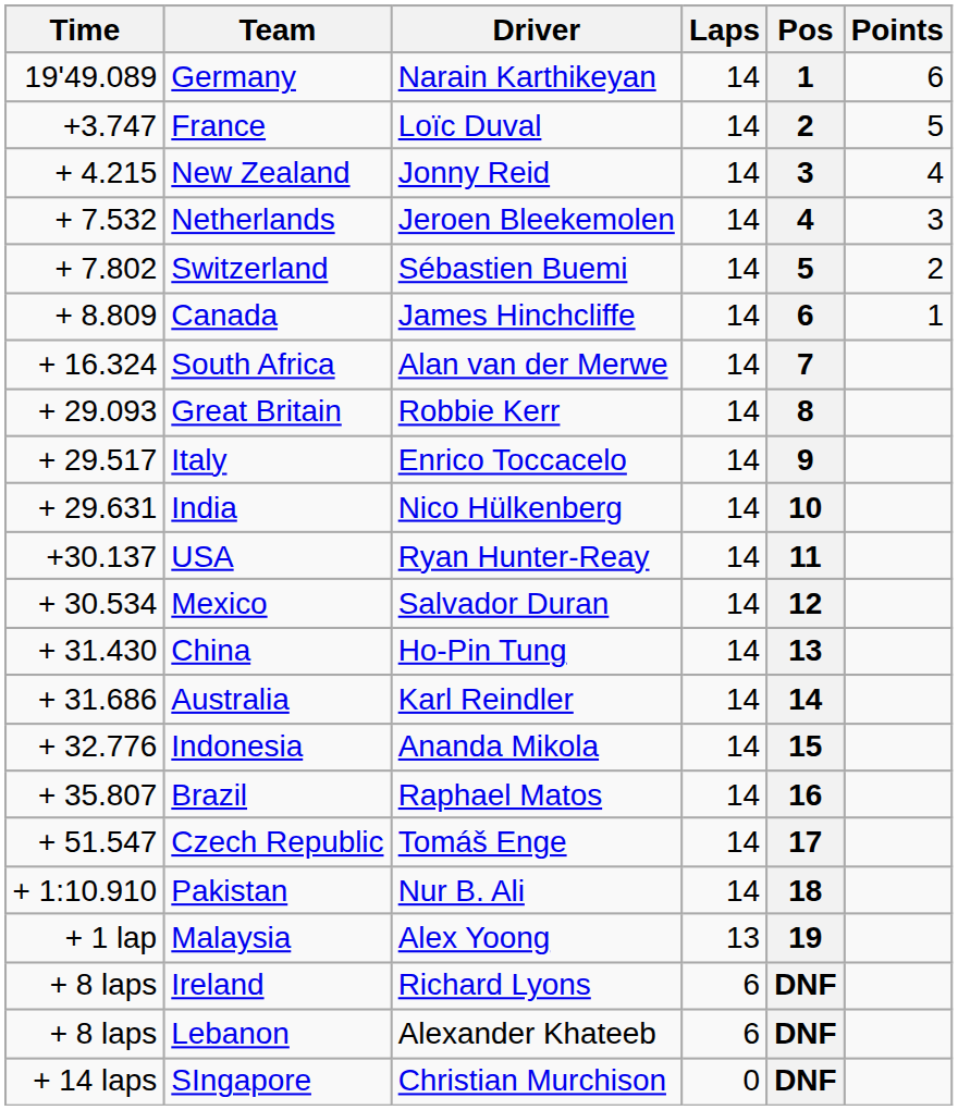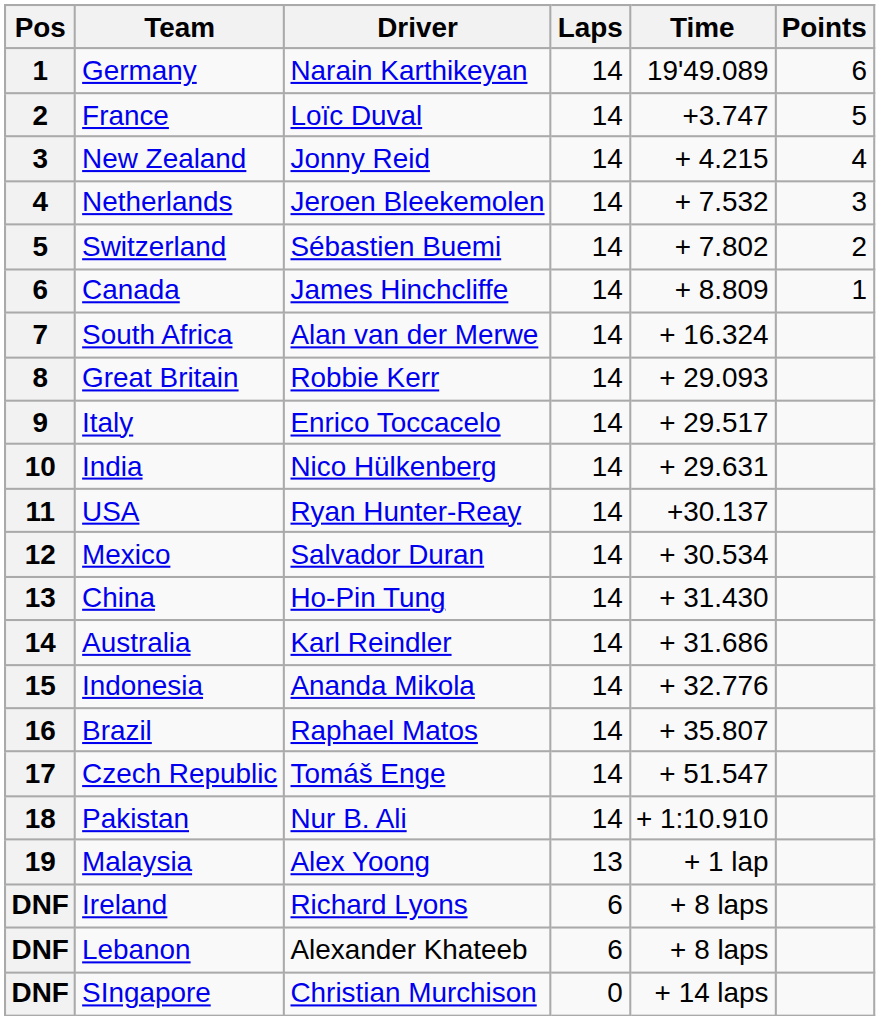columns swapped: Pos <-> Time
